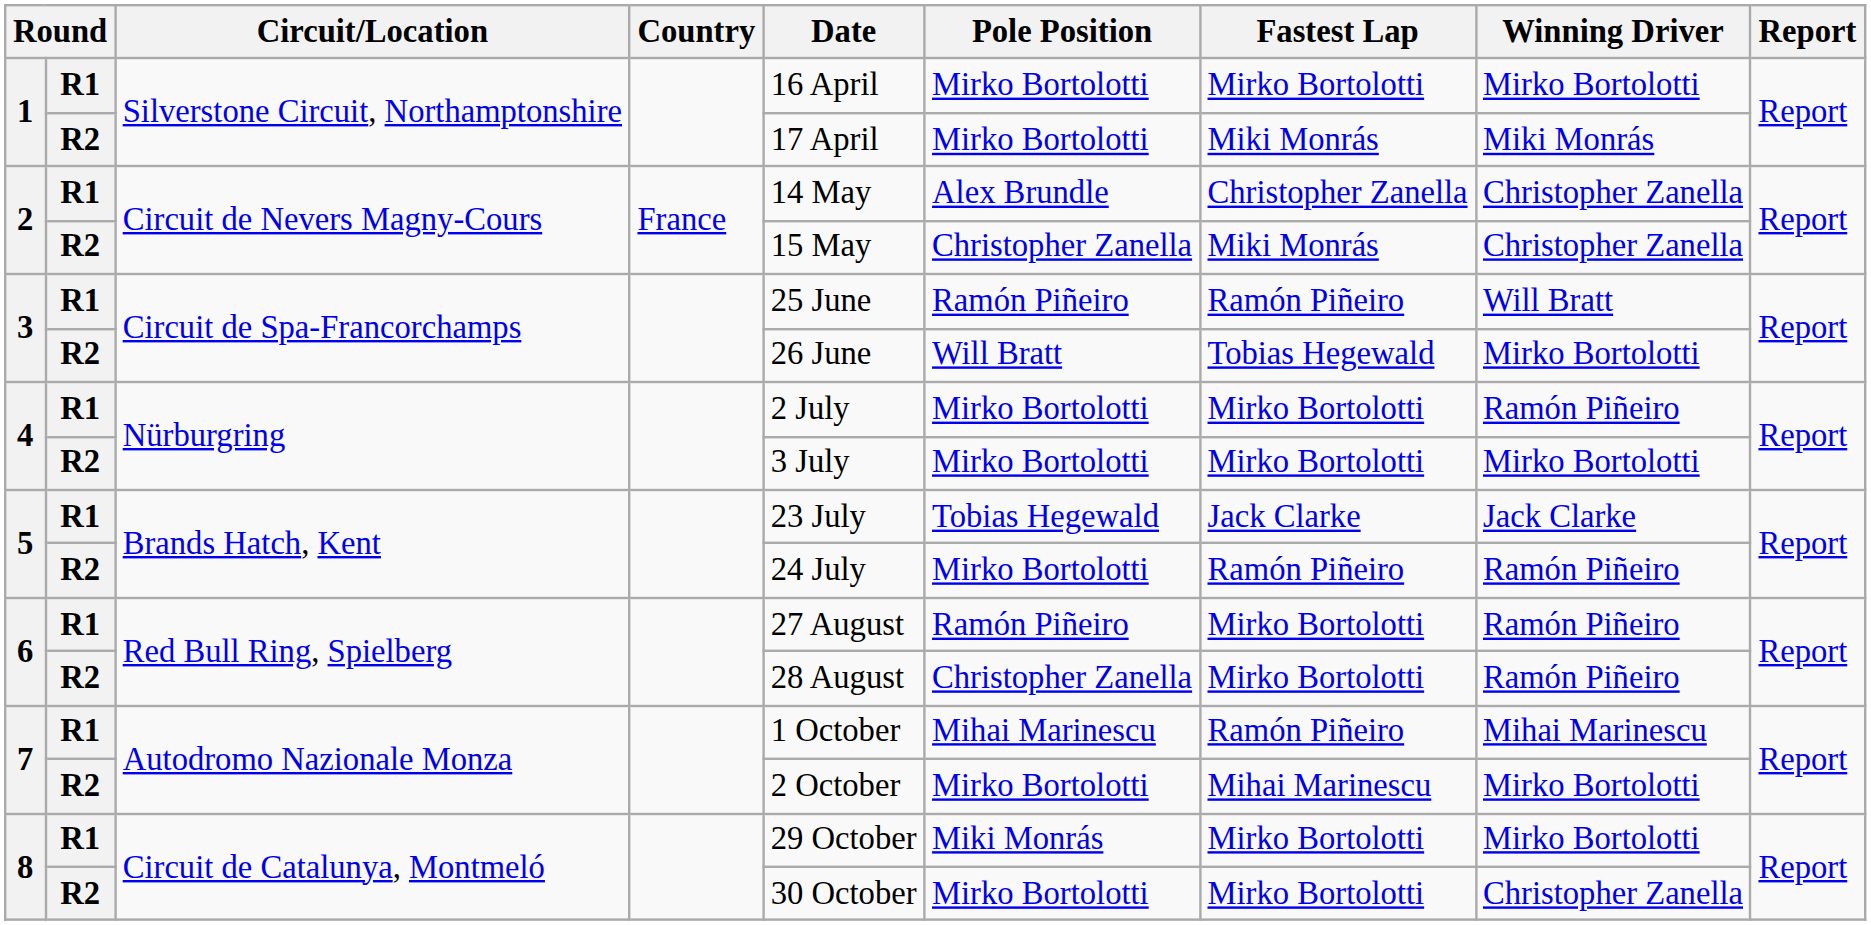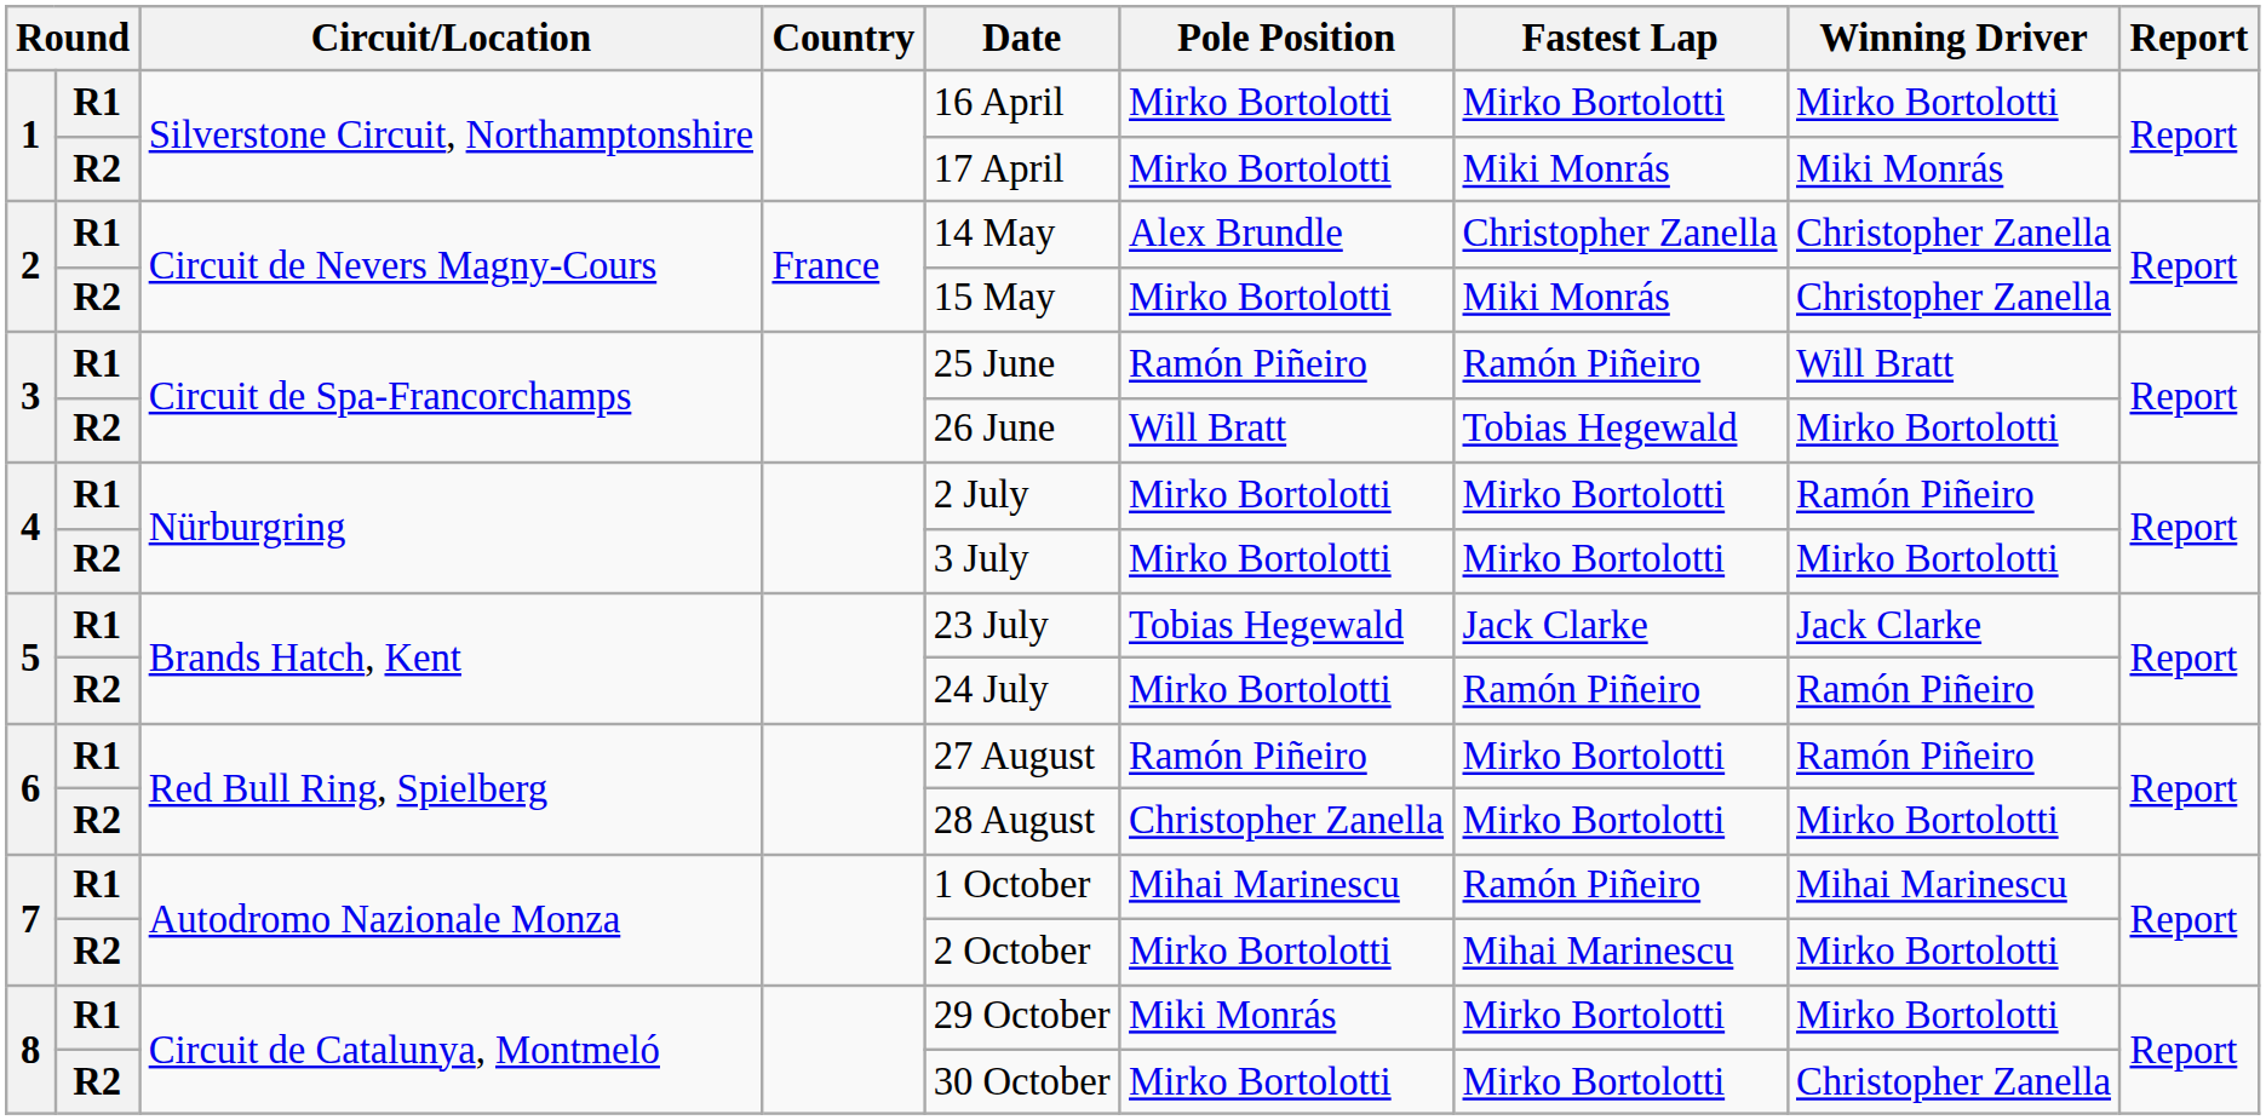2 / R2 | Pole Position: Christopher Zanella -> Mirko Bortolotti
6 / R2 | Winning Driver: Ramón Piñeiro -> Mirko Bortolotti
